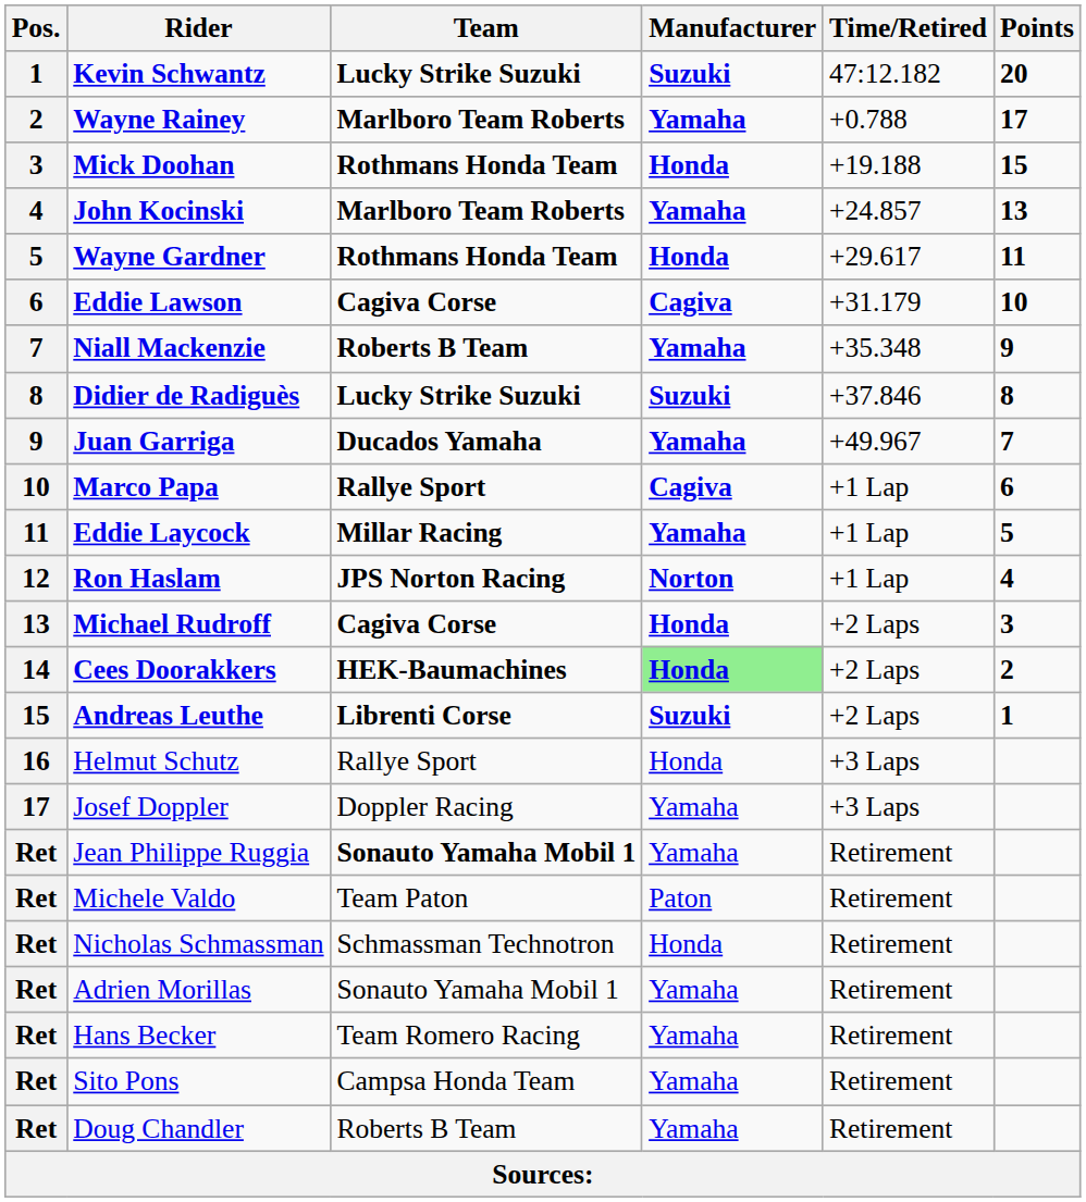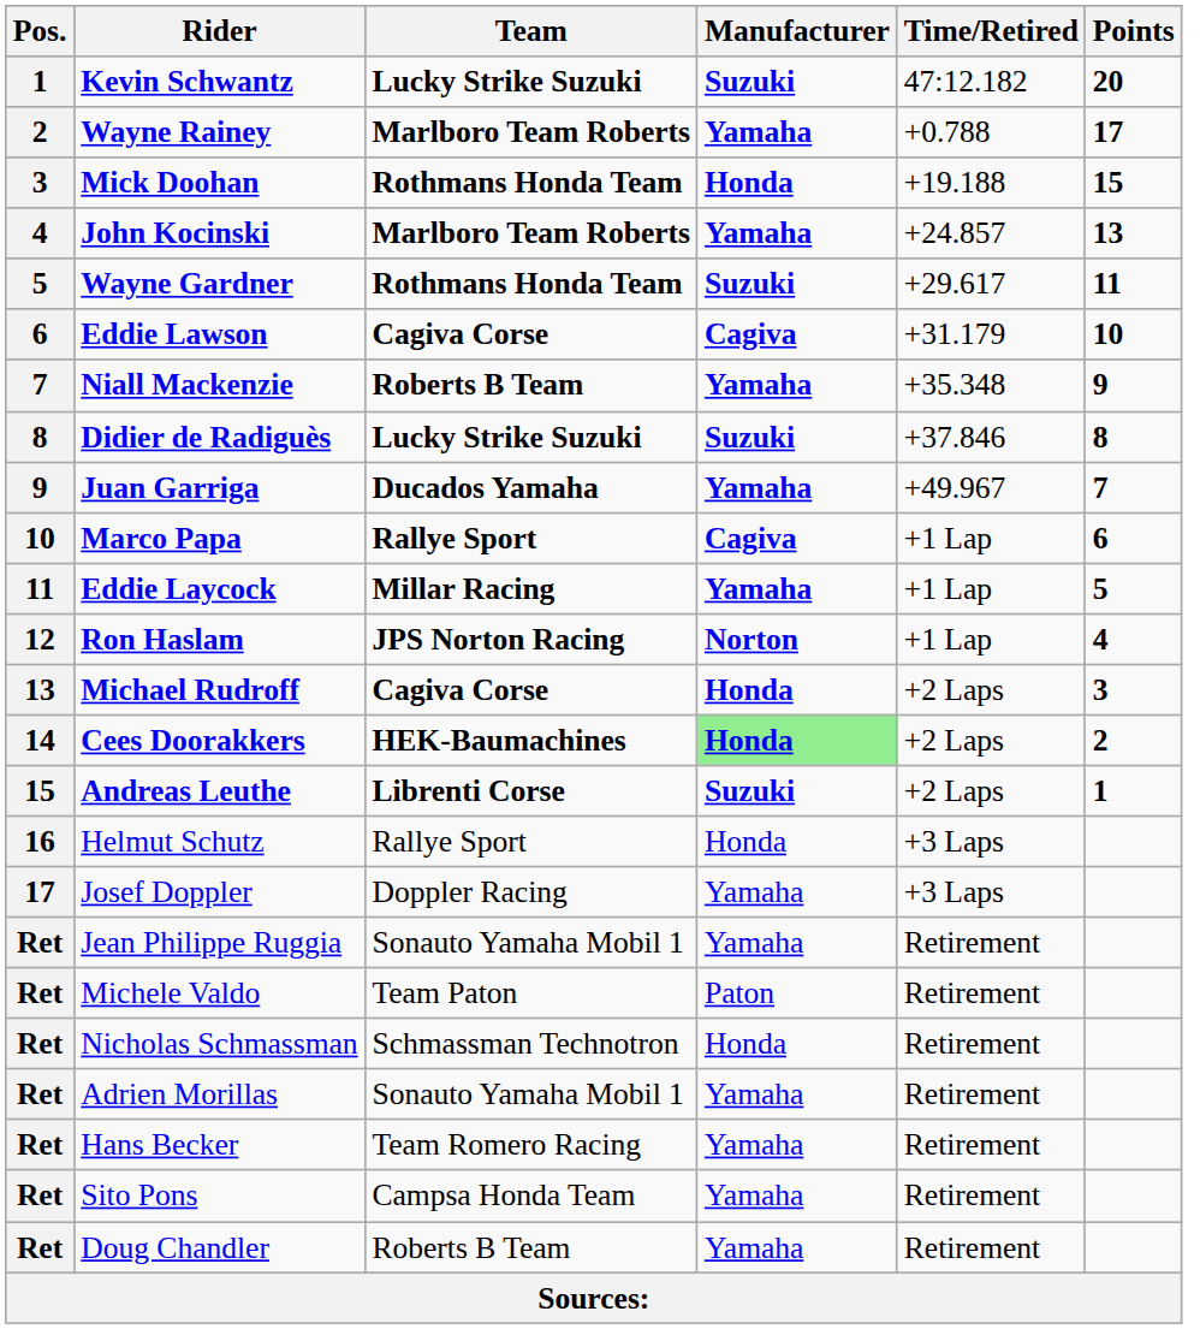Wayne Gardner | Manufacturer: Honda -> Suzuki
Jean Philippe Ruggia | Team: bold -> normal
